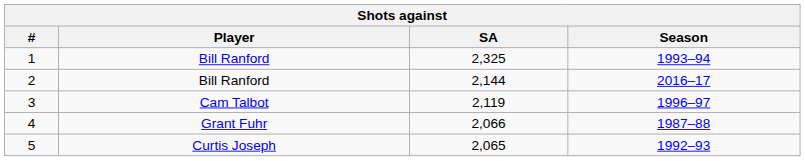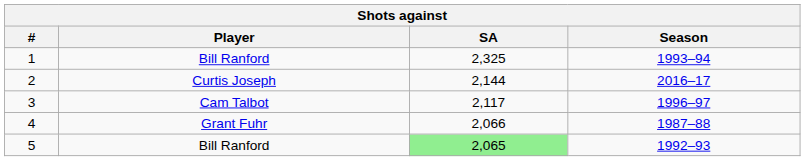2 | Player: Bill Ranford -> Curtis Joseph
3 | SA: 2,119 -> 2,117
5 | Player: Curtis Joseph -> Bill Ranford
5 | SA: no background -> lightgreen background
